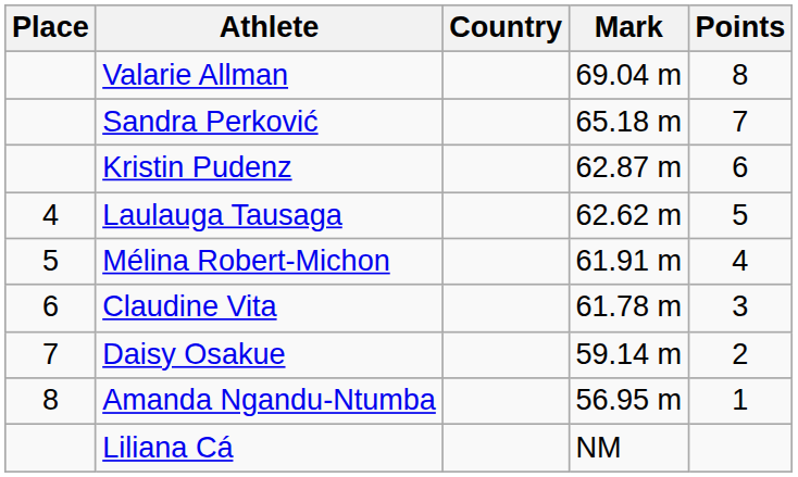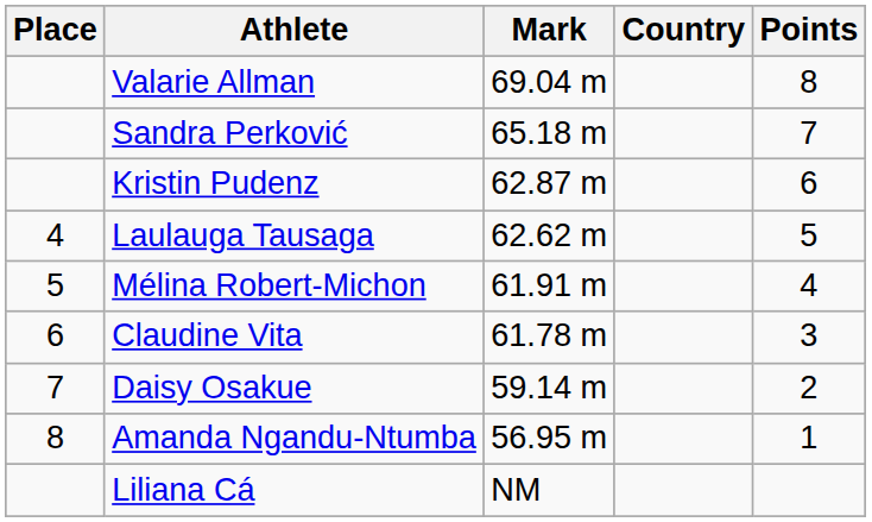columns swapped: Country <-> Mark
